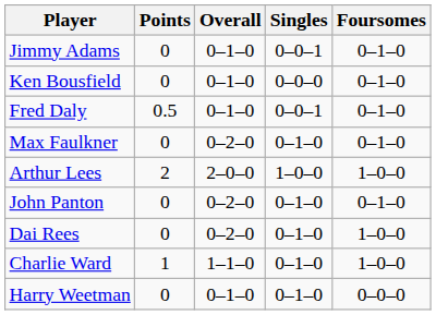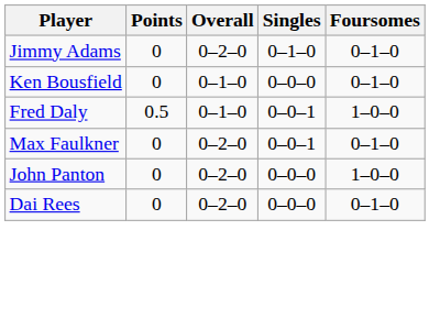Jimmy Adams | Overall: 0–1–0 -> 0–2–0
Jimmy Adams | Singles: 0–0–1 -> 0–1–0
Fred Daly | Foursomes: 0–1–0 -> 1–0–0
Max Faulkner | Singles: 0–1–0 -> 0–0–1
- row: Arthur Lees | 2 | 2–0–0 | 1–0–0 | 1–0–0
John Panton | Singles: 0–1–0 -> 0–0–0
John Panton | Foursomes: 0–1–0 -> 1–0–0
Dai Rees | Singles: 0–1–0 -> 0–0–0
Dai Rees | Foursomes: 1–0–0 -> 0–1–0
- row: Charlie Ward | 1 | 1–1–0 | 0–1–0 | 1–0–0
- row: Harry Weetman | 0 | 0–1–0 | 0–1–0 | 0–0–0
